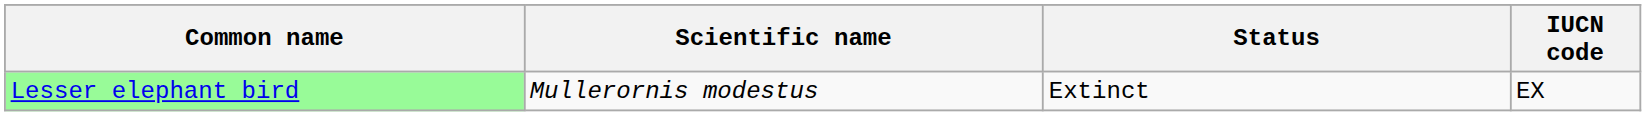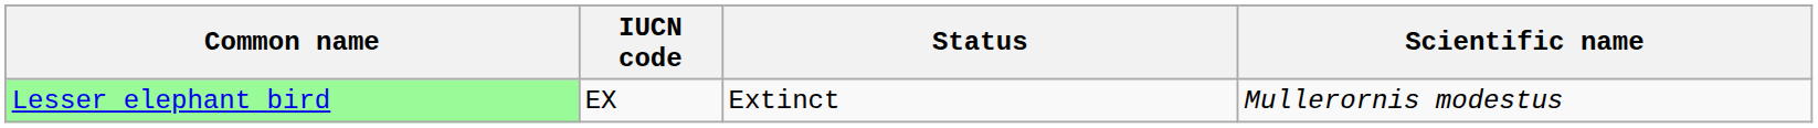columns swapped: Scientific name <-> IUCN code
